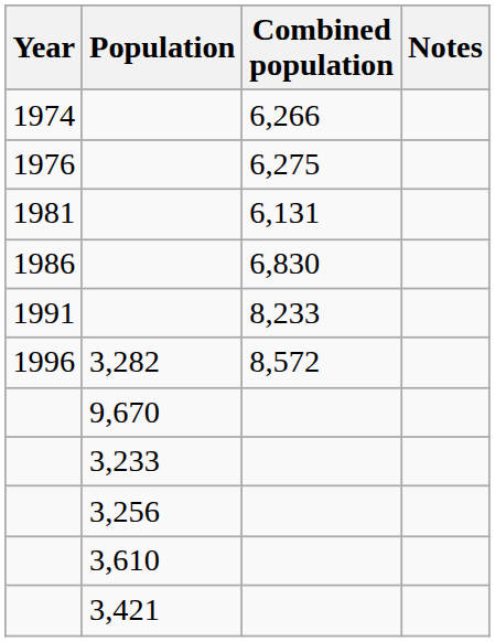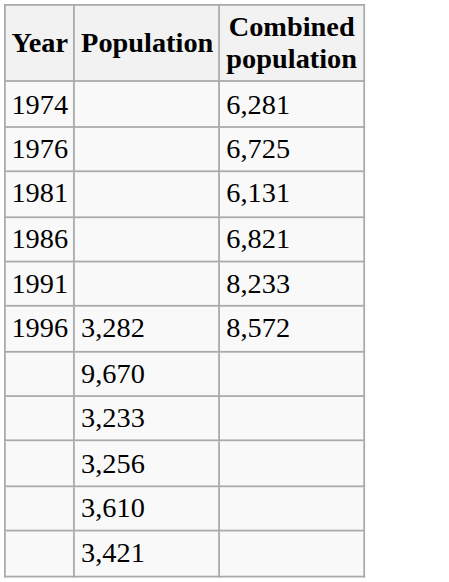- column: Notes
1974 | Combined population: 6,266 -> 6,281
1976 | Combined population: 6,275 -> 6,725
1986 | Combined population: 6,830 -> 6,821
